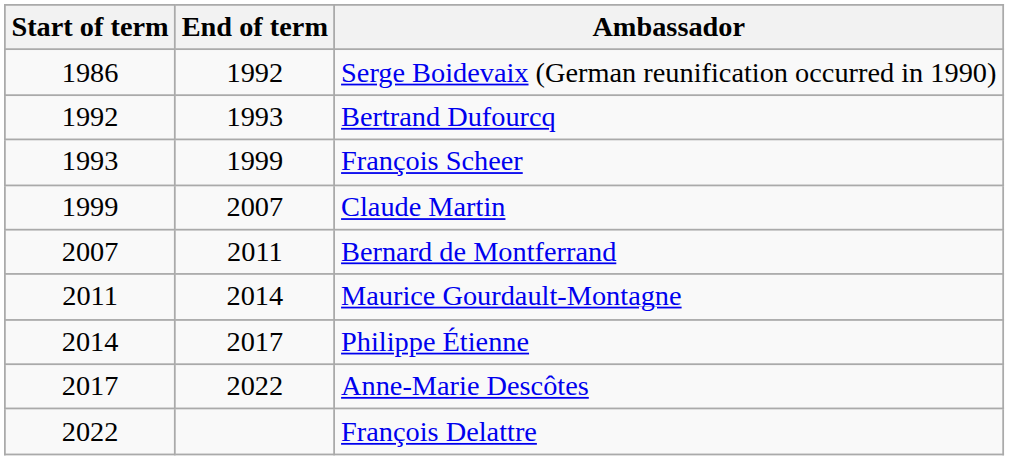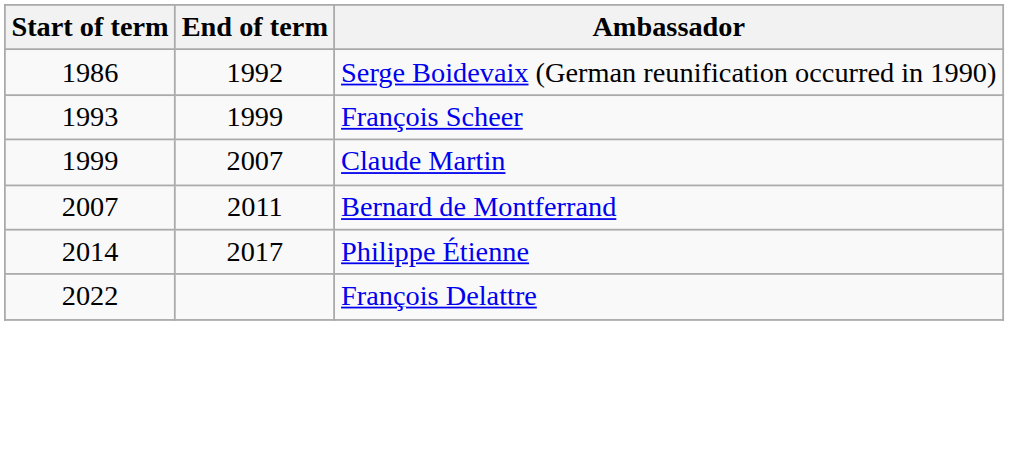- row: 1992 | 1993 | Bertrand Dufourcq
- row: 2011 | 2014 | Maurice Gourdault-Montagne
- row: 2017 | 2022 | Anne-Marie Descôtes
